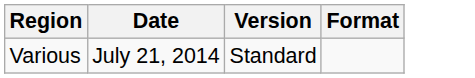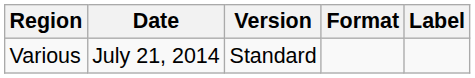+ column: Label
